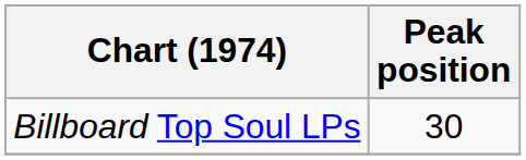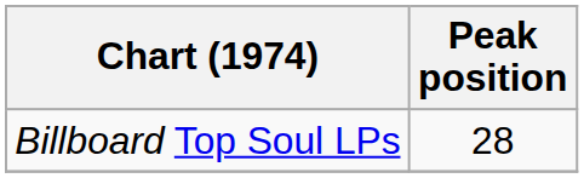Billboard Top Soul LPs | Peak position: 30 -> 28
